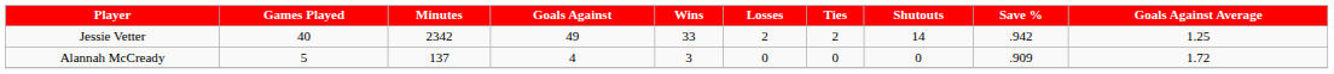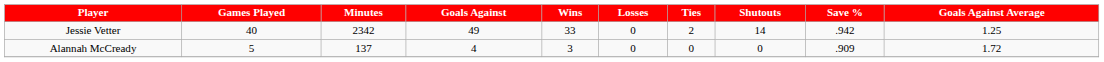Jessie Vetter | Losses: 2 -> 0
